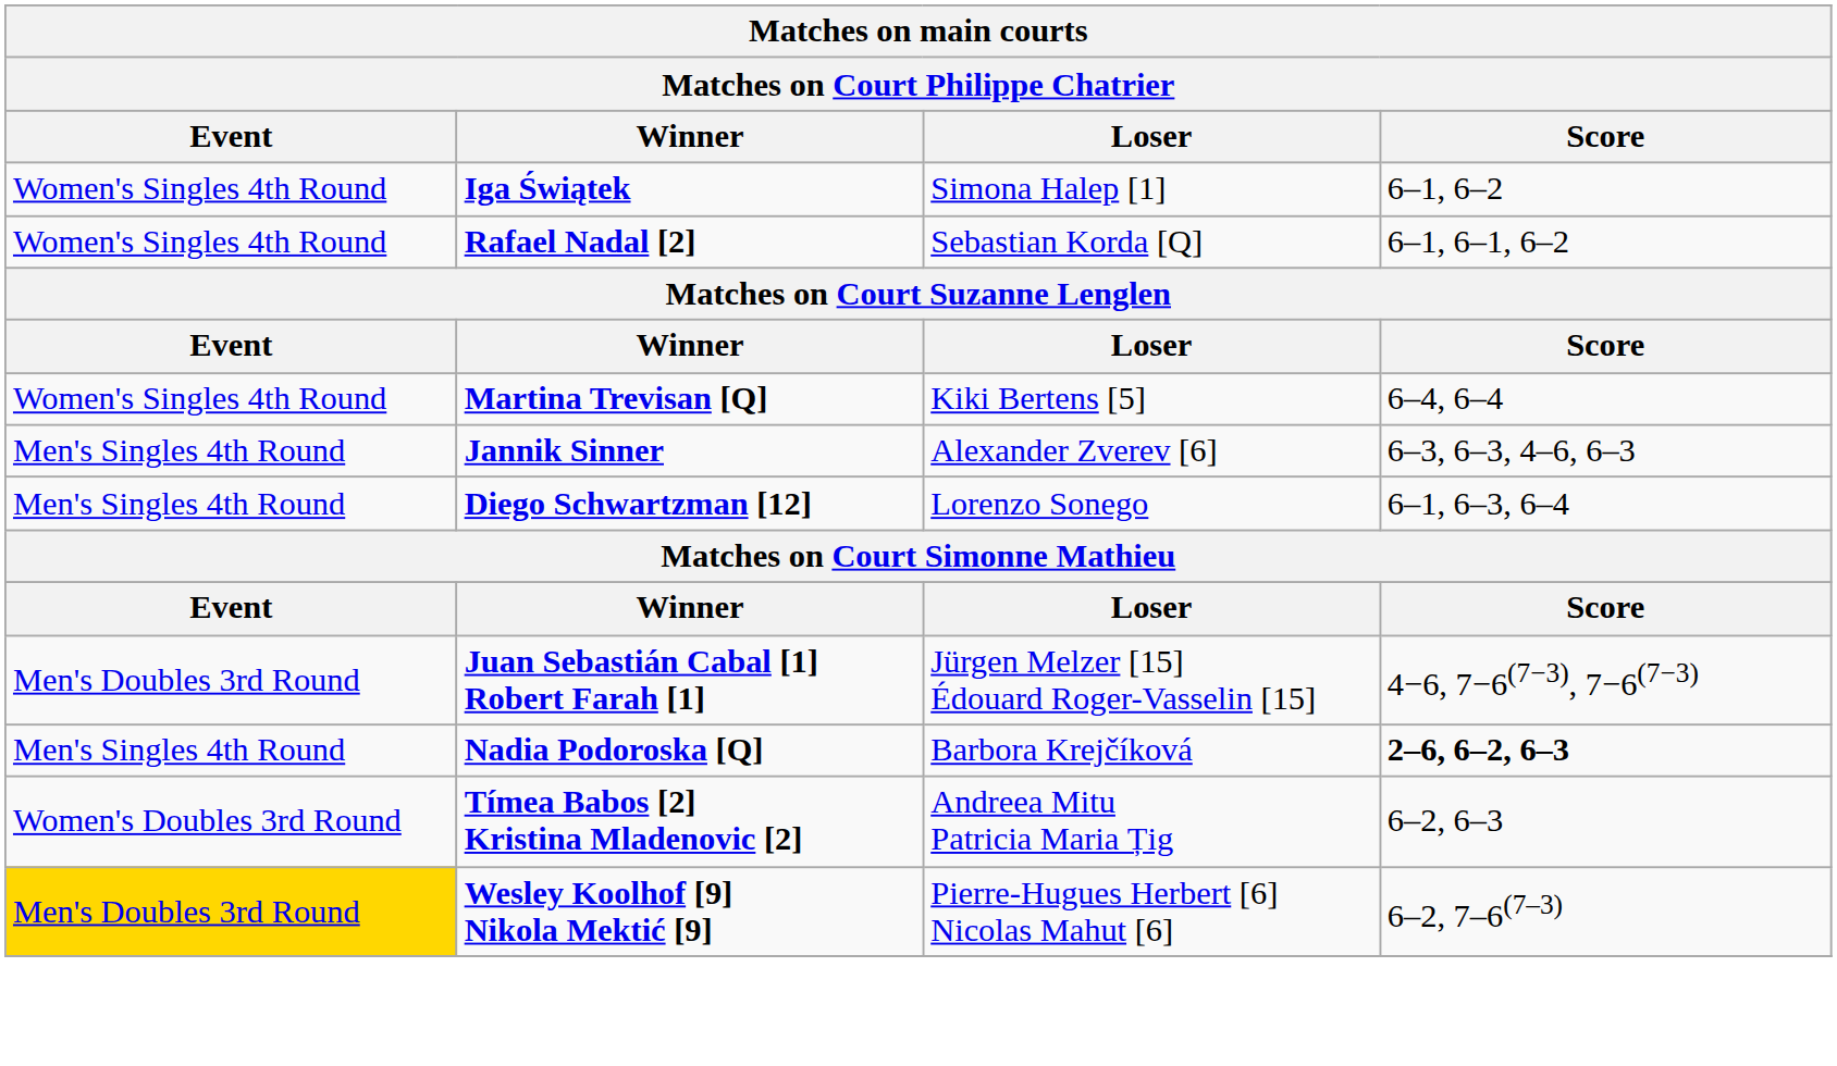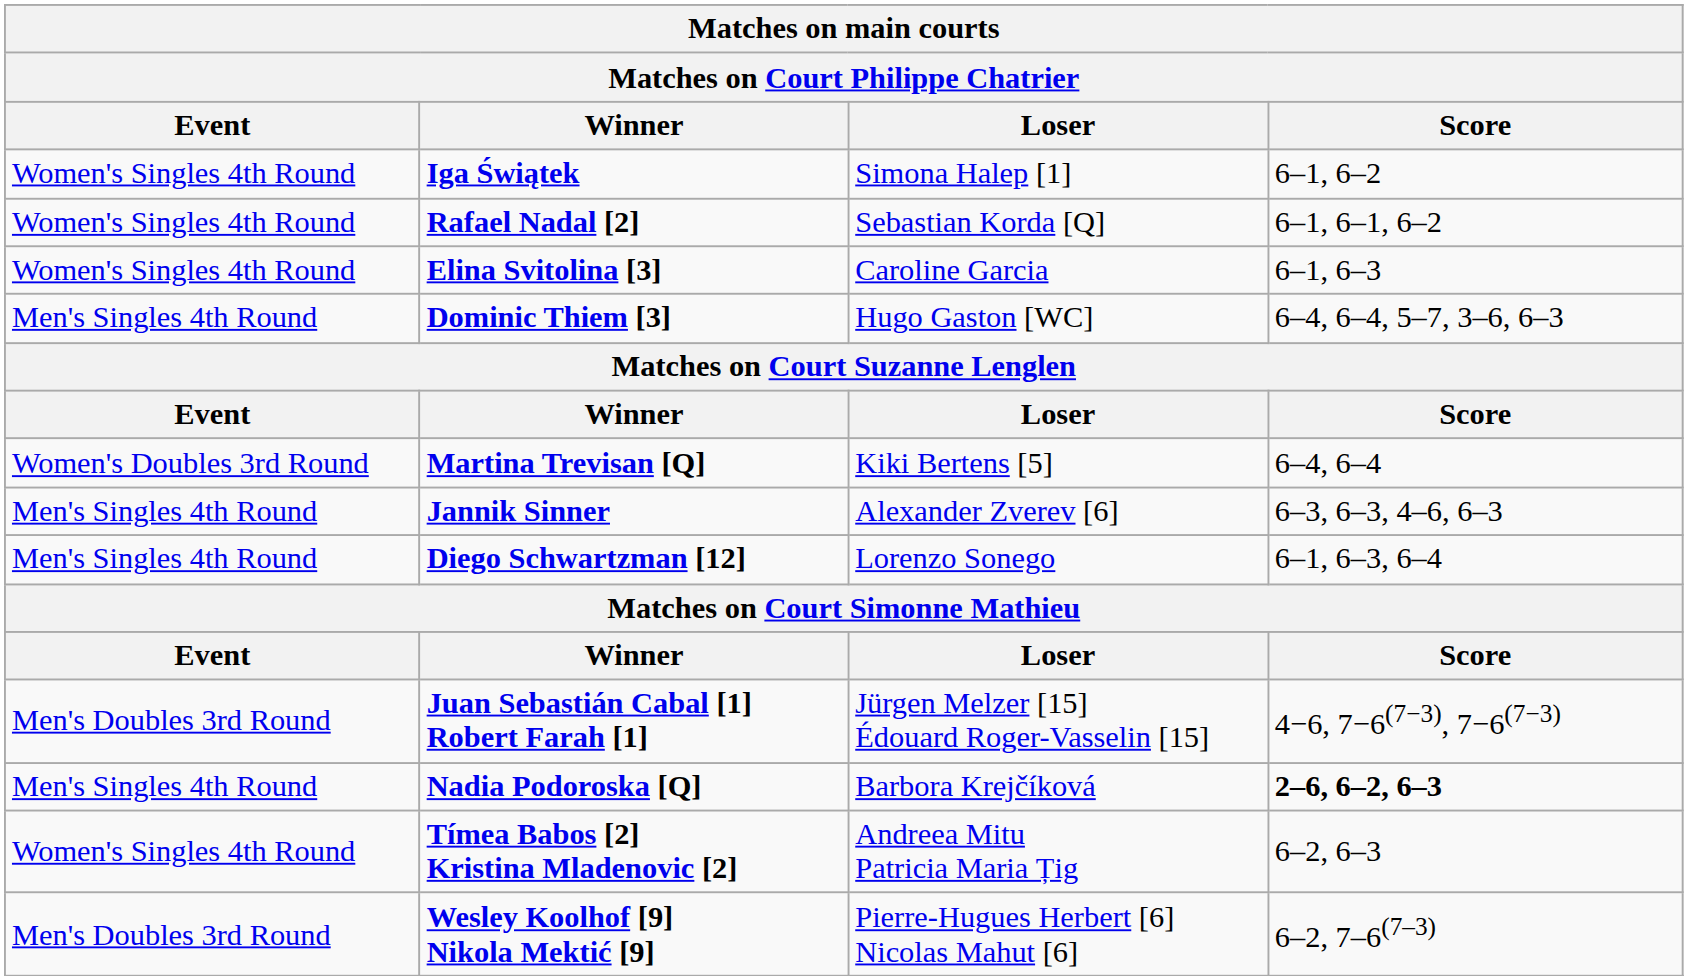+ row: Women's Singles 4th Round | Elina Svitolina [3] | Caroline Garcia | 6–1, 6–3
+ row: Men's Singles 4th Round | Dominic Thiem [3] | Hugo Gaston [WC] | 6–4, 6–4, 5–7, 3–6, 6–3
Martina Trevisan [Q] | Event: Women's Singles 4th Round -> Women's Doubles 3rd Round
Tímea Babos [2] Kristina Mladenovic [2] | Event: Women's Doubles 3rd Round -> Women's Singles 4th Round
Wesley Koolhof [9] Nikola Mektić [9] | Event: gold background -> no background
